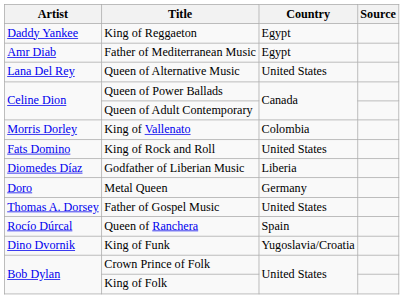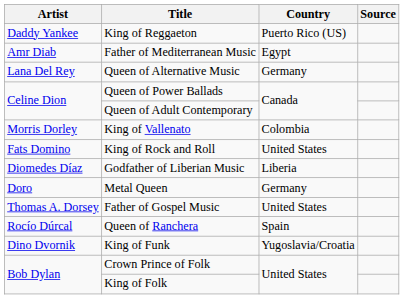King of Reggaeton | Country: Egypt -> Puerto Rico (US)
Queen of Alternative Music | Country: United States -> Germany
